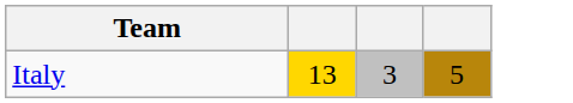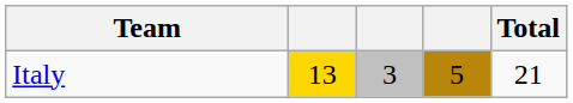+ column: Total | 21
